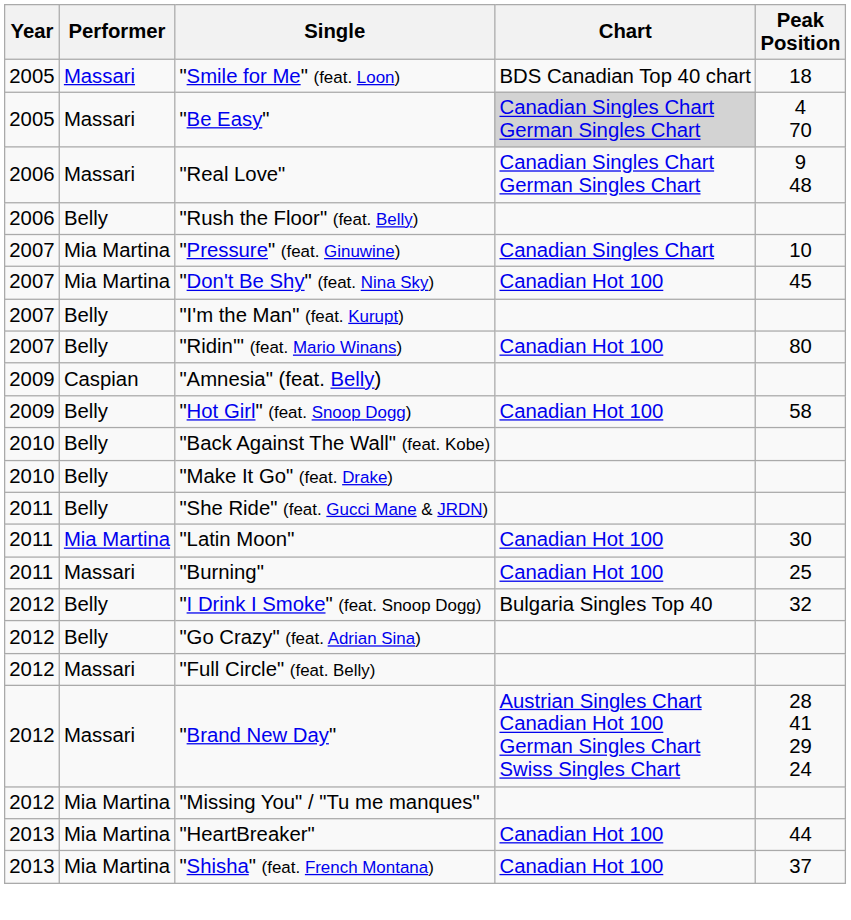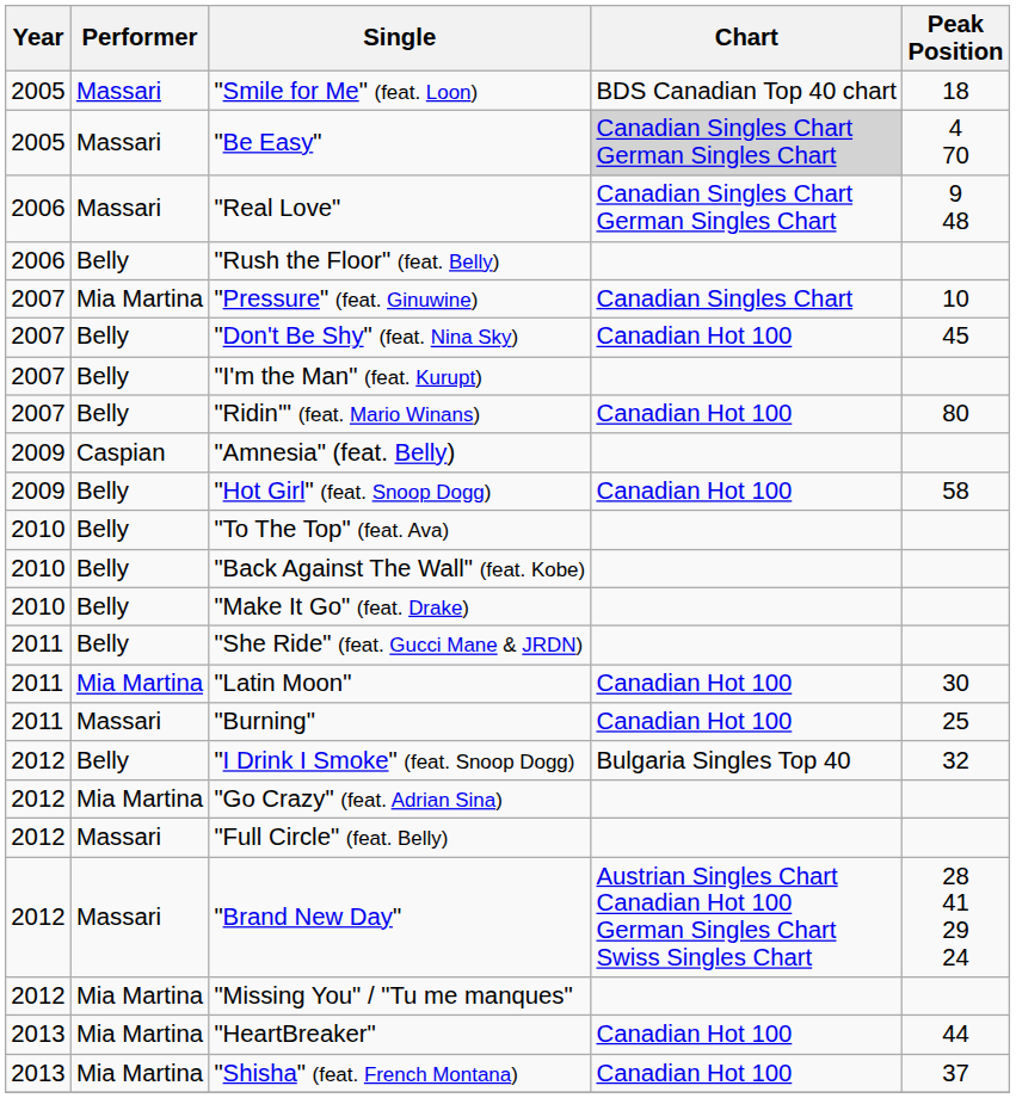"Don't Be Shy" (feat. Nina Sky) | Performer: Mia Martina -> Belly
+ row: 2010 | Belly | "To The Top" (feat. Ava)
"Go Crazy" (feat. Adrian Sina) | Performer: Belly -> Mia Martina
